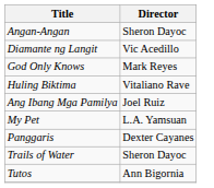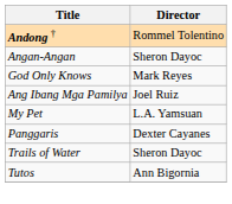+ row: Andong † | Rommel Tolentino
- row: Diamante ng Langit | Vic Acedillo
- row: Huling Biktima | Vitaliano Rave
